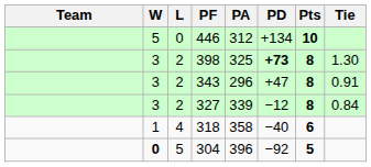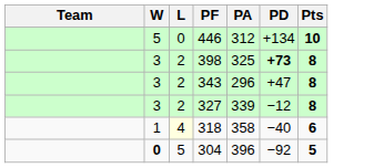- column: Tie | 1.30 | 0.91 | 0.84
318 | L: no background -> lightyellow background
